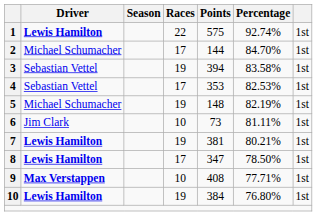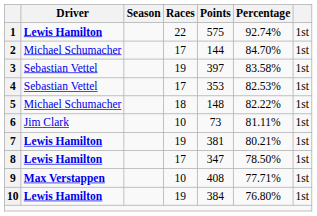3 | Points: 394 -> 397
5 | Races: 19 -> 18
5 | Percentage: 82.19% -> 82.22%
